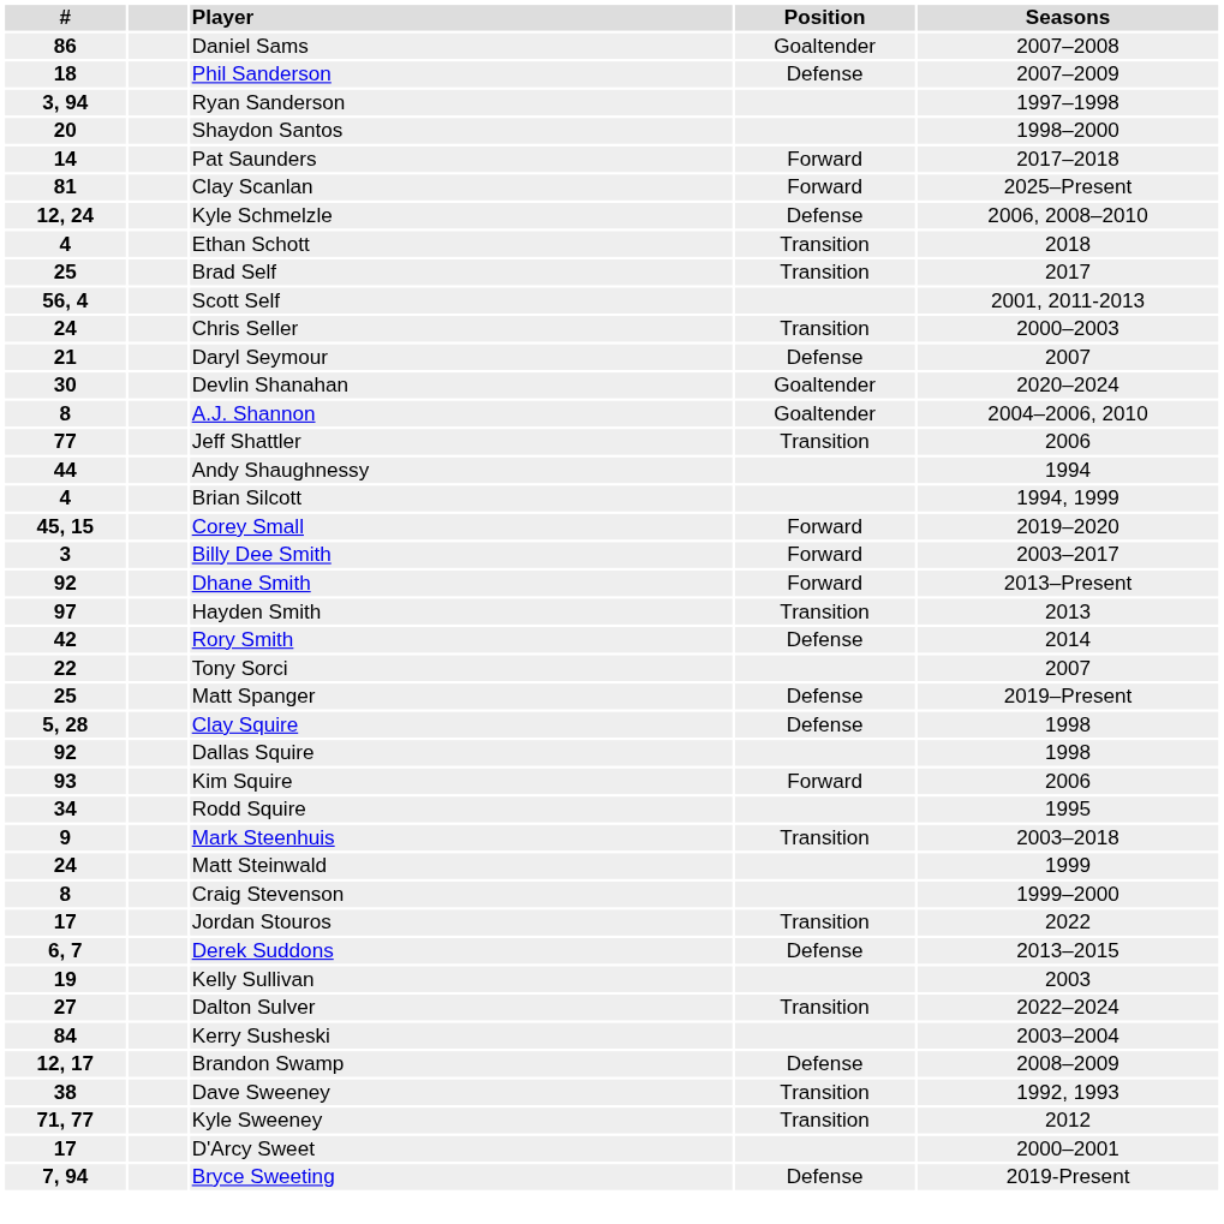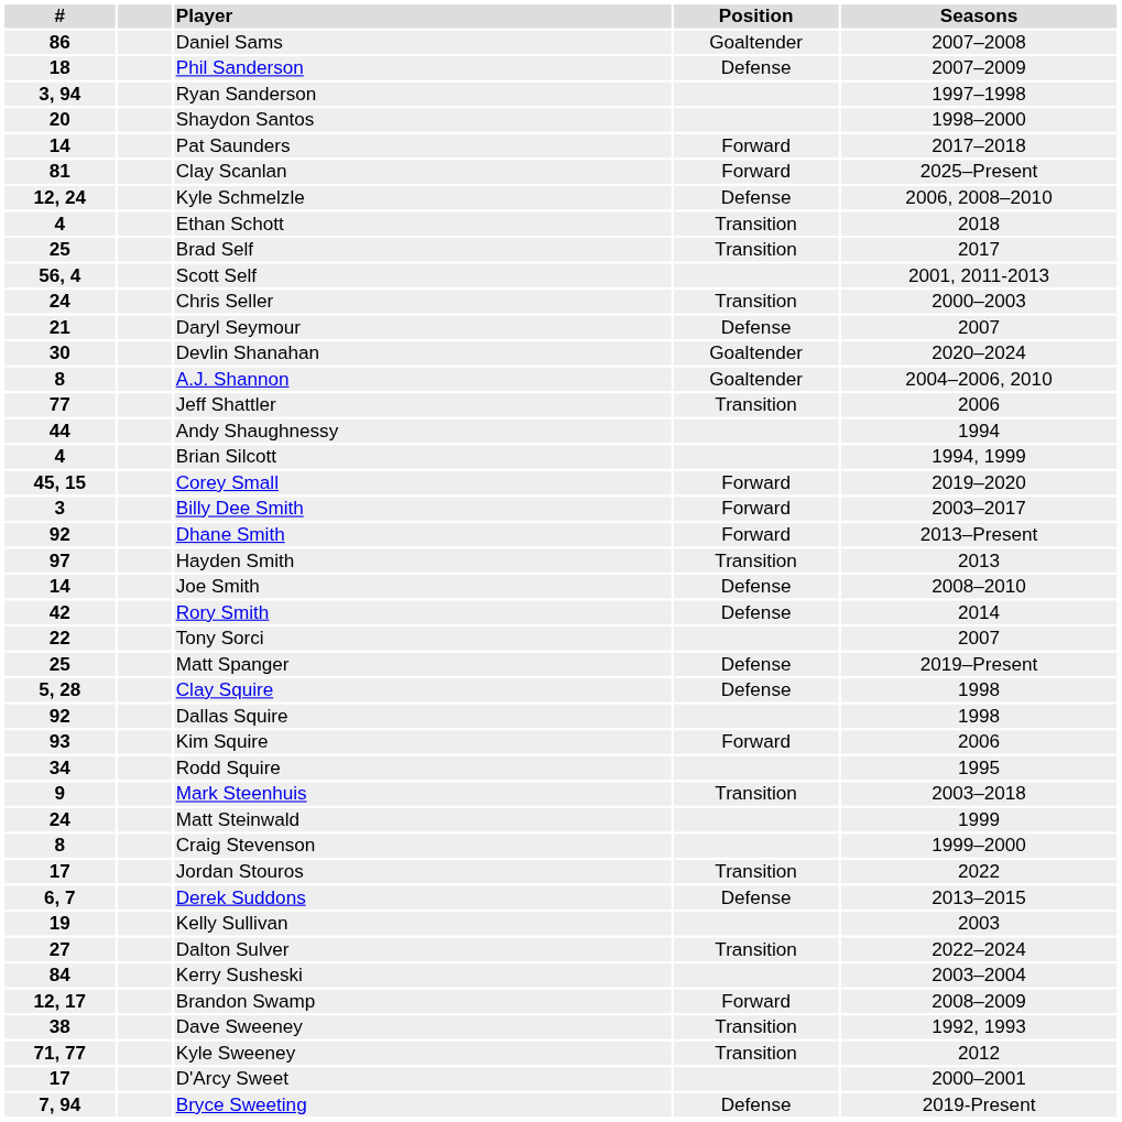+ row: 14 | Joe Smith | Defense | 2008–2010
Brandon Swamp | Position: Defense -> Forward
